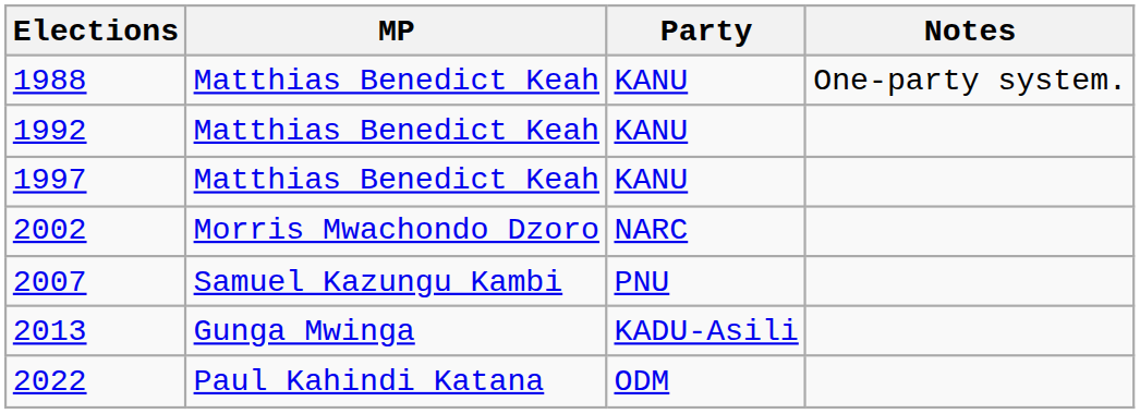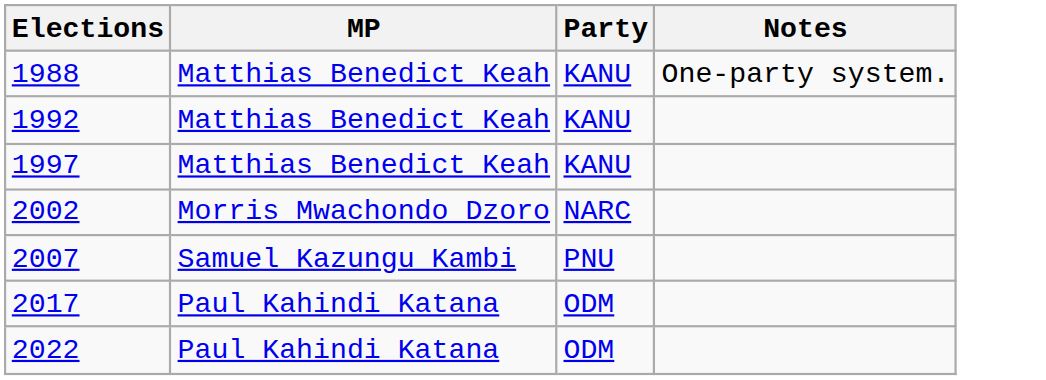- row: 2013 | Gunga Mwinga | KADU-Asili
+ row: 2017 | Paul Kahindi Katana | ODM
